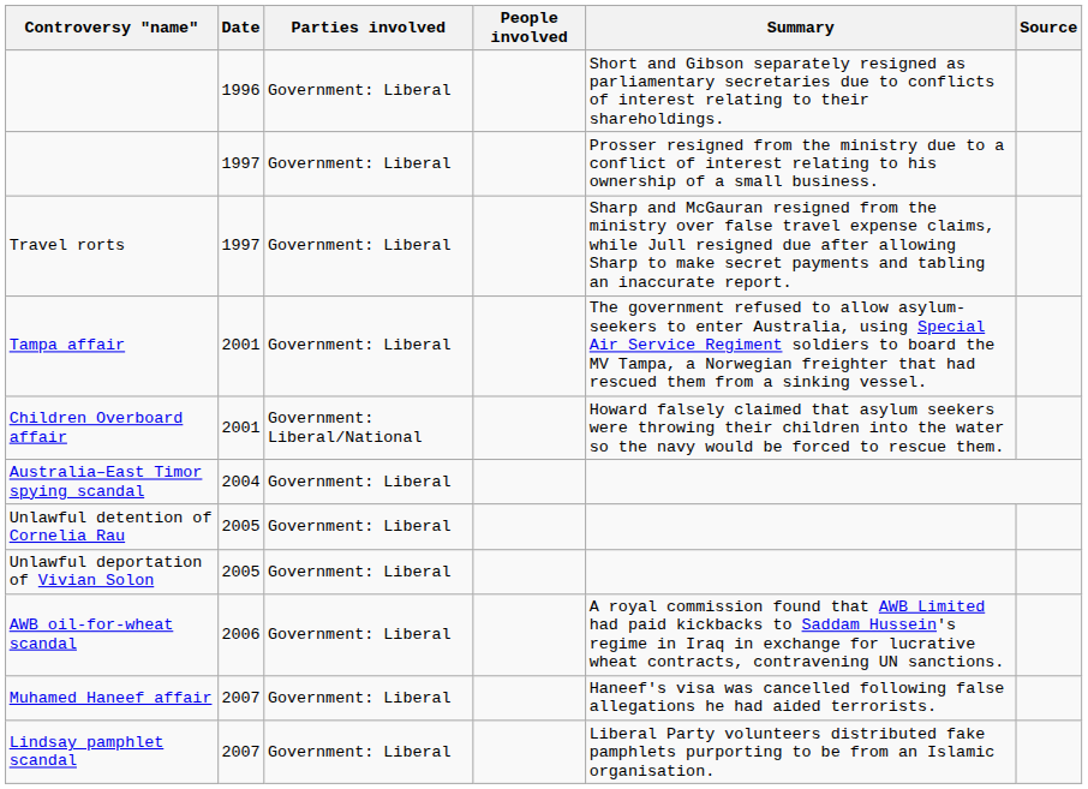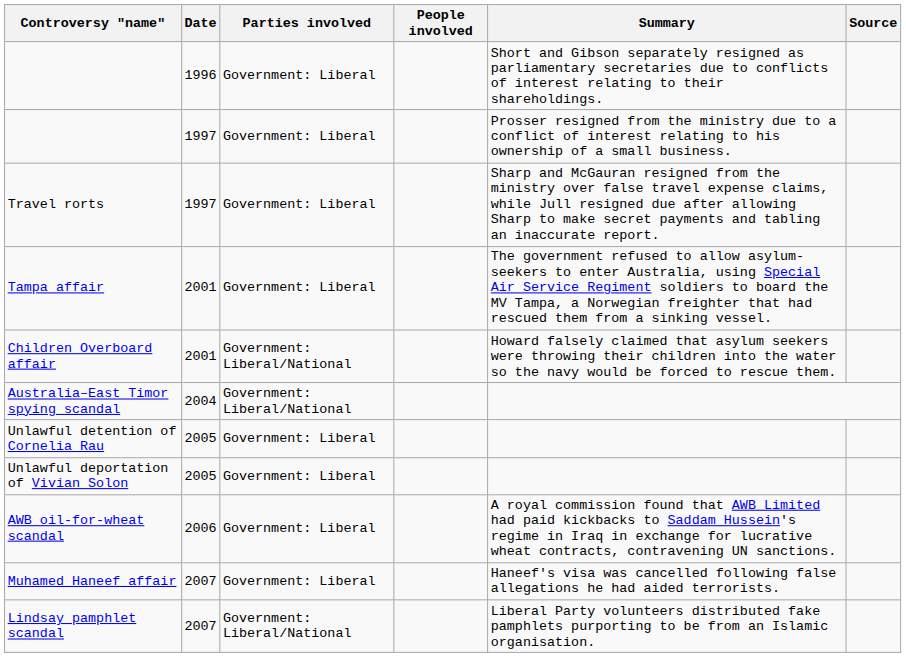Australia–East Timor spying scandal | Parties involved: Government: Liberal -> Government: Liberal/National
Lindsay pamphlet scandal | Parties involved: Government: Liberal -> Government: Liberal/National
